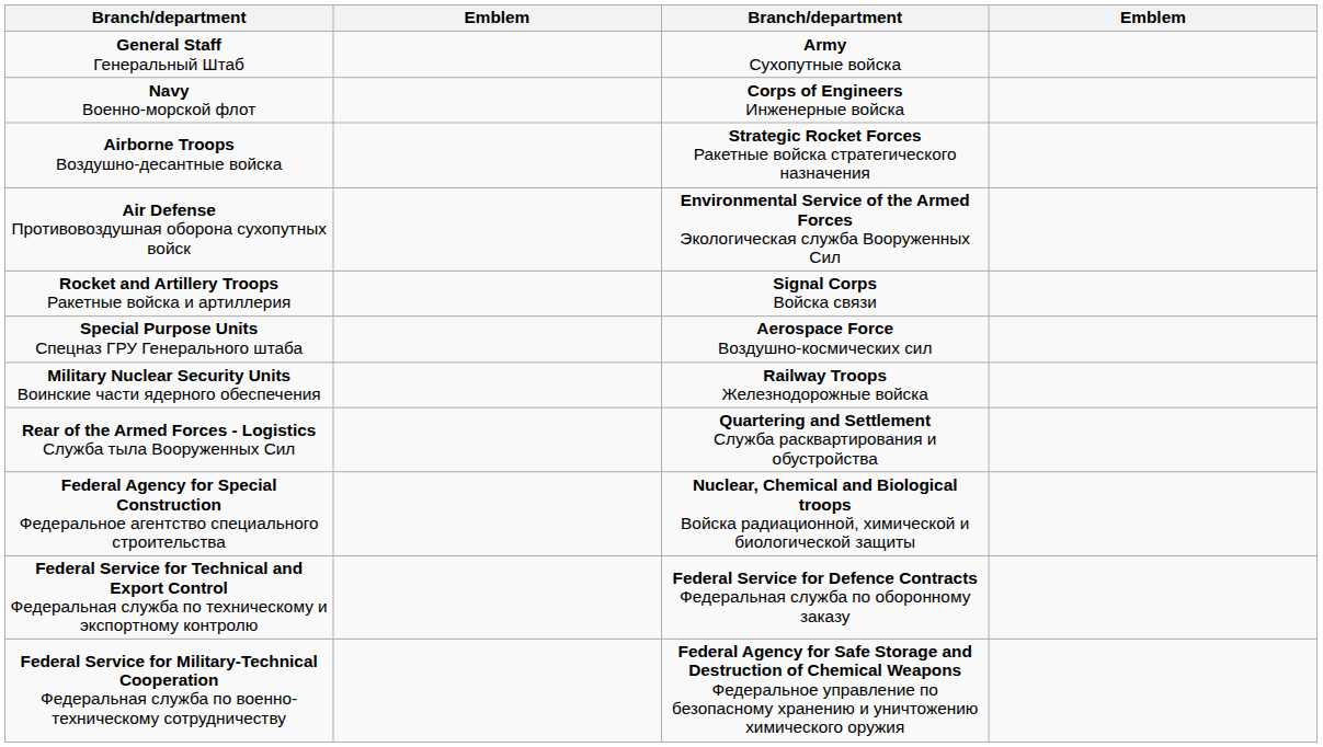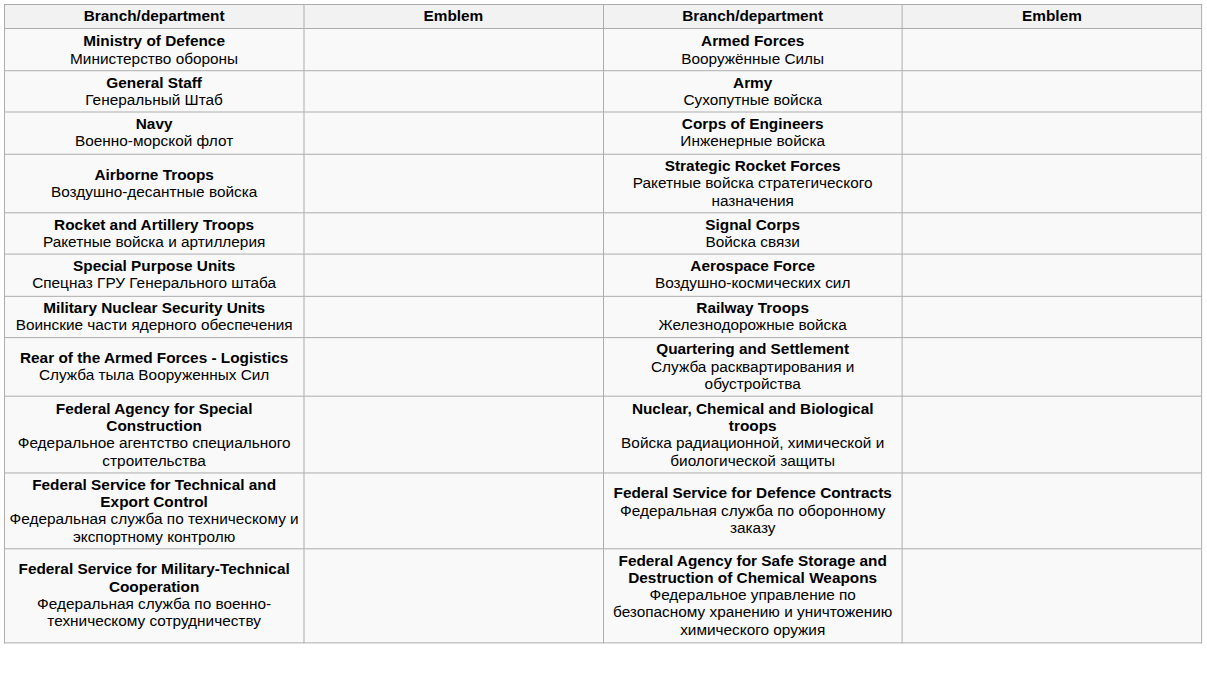+ row: Ministry of Defence Министерство обороны | Armed Forces Вооружённые Силы
- row: Air Defense Противовоздушная оборона сухопутных войск | Environmental Service of the Armed Forces Экологическая служба Вооруженных Сил
